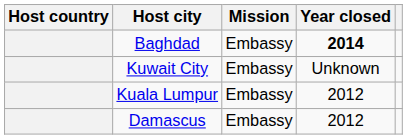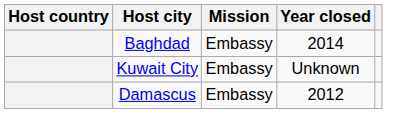Baghdad | Year closed: bold -> normal
- row: Kuala Lumpur | Embassy | 2012
